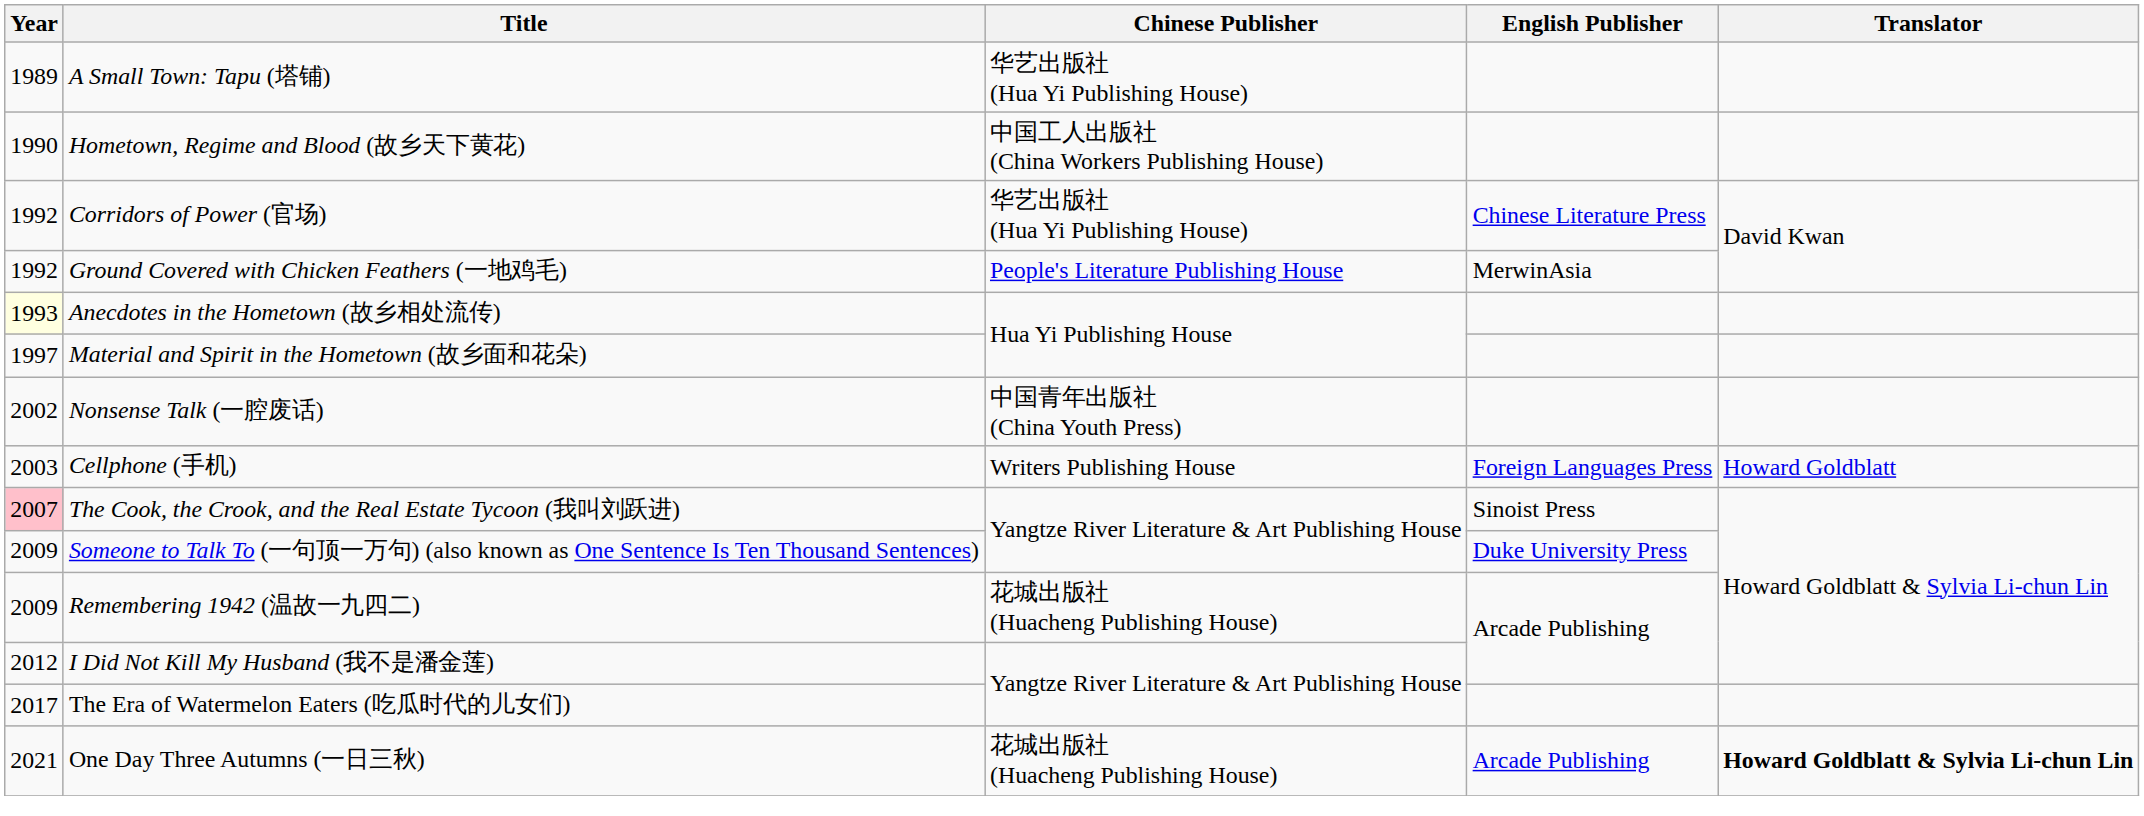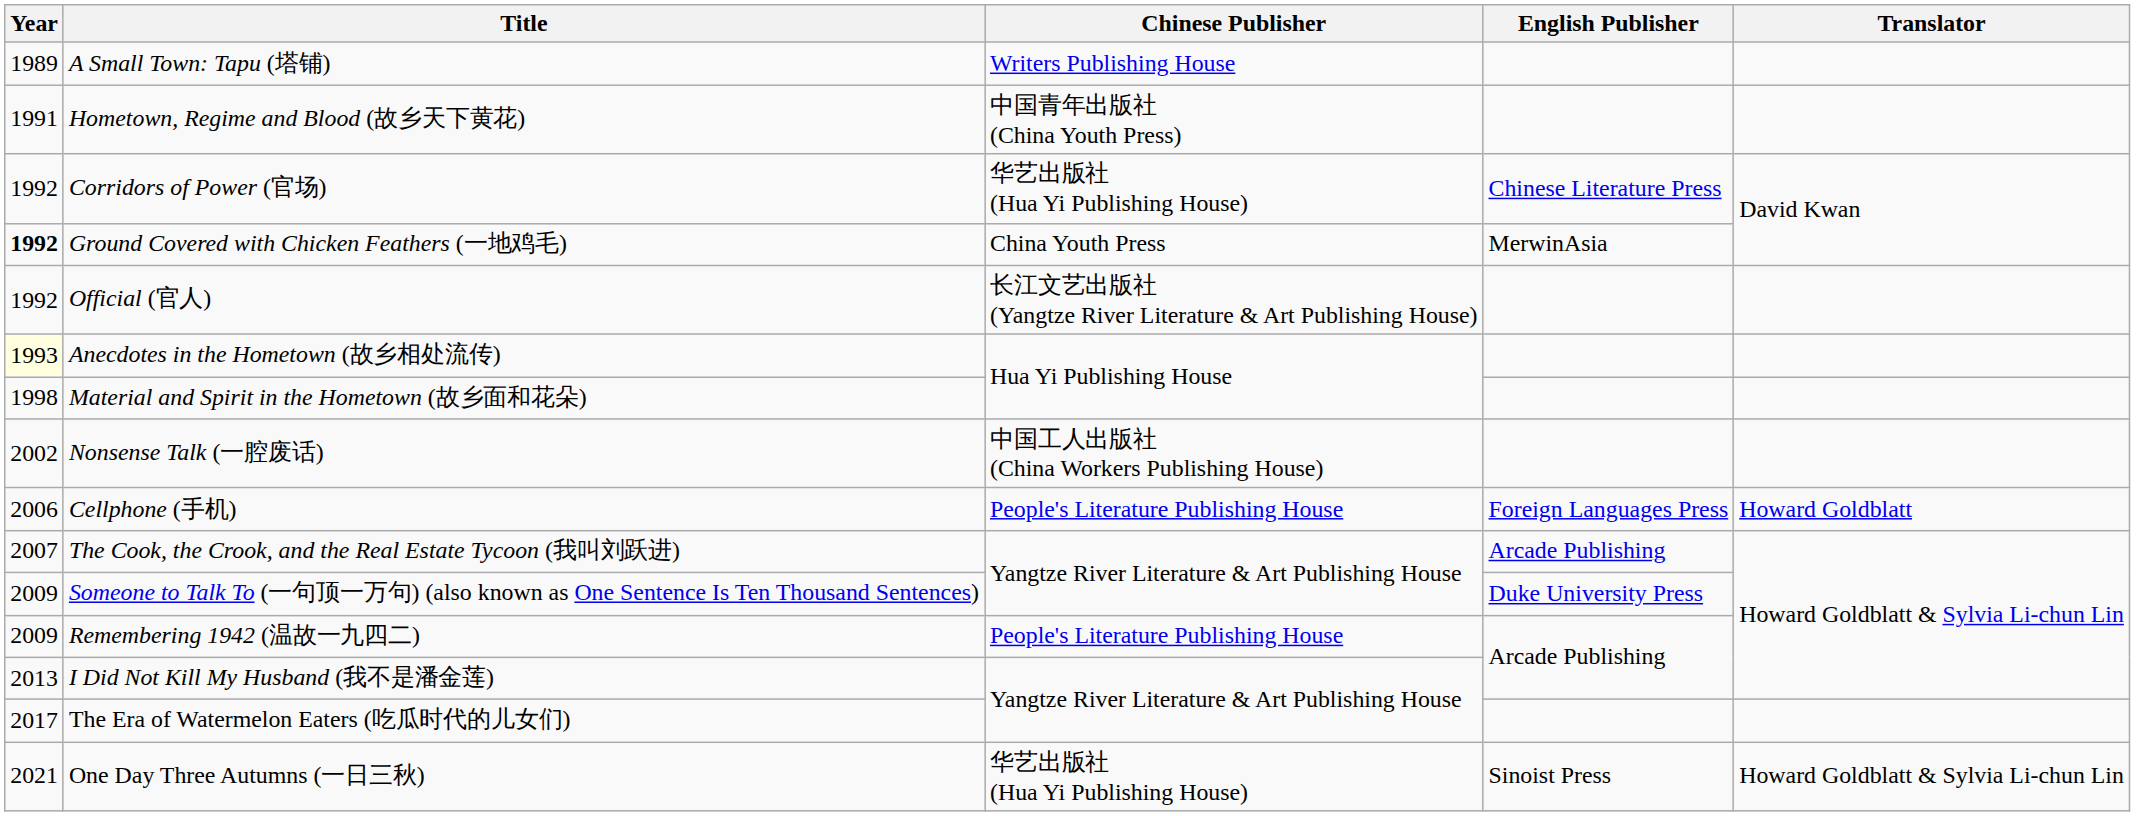A Small Town: Tapu (塔铺) | Chinese Publisher: 华艺出版社 (Hua Yi Publishing House) -> Writers Publishing House
Hometown, Regime and Blood (故乡天下黄花) | Year: 1990 -> 1991
Hometown, Regime and Blood (故乡天下黄花) | Chinese Publisher: 中国工人出版社 (China Workers Publishing House) -> 中国青年出版社 (China Youth Press)
Ground Covered with Chicken Feathers (一地鸡毛) | Year: normal -> bold
Ground Covered with Chicken Feathers (一地鸡毛) | Chinese Publisher: People's Literature Publishing House -> China Youth Press
+ row: 1992 | Official (官人) | 长江文艺出版社 (Yangtze River Literature & Art Publishing House)
Material and Spirit in the Hometown (故乡面和花朵) | Year: 1997 -> 1998
Nonsense Talk (一腔废话) | Chinese Publisher: 中国青年出版社 (China Youth Press) -> 中国工人出版社 (China Workers Publishing House)
Cellphone (手机) | Year: 2003 -> 2006
Cellphone (手机) | Chinese Publisher: Writers Publishing House -> People's Literature Publishing House
The Cook, the Crook, and the Real Estate Tycoon (我叫刘跃进) | Year: pink background -> no background
The Cook, the Crook, and the Real Estate Tycoon (我叫刘跃进) | English Publisher: Sinoist Press -> Arcade Publishing
Remembering 1942 (温故一九四二) | Chinese Publisher: 花城出版社 (Huacheng Publishing House) -> People's Literature Publishing House
I Did Not Kill My Husband (我不是潘金莲) | Year: 2012 -> 2013
One Day Three Autumns (一日三秋) | Chinese Publisher: 花城出版社 (Huacheng Publishing House) -> 华艺出版社 (Hua Yi Publishing House)
One Day Three Autumns (一日三秋) | English Publisher: Arcade Publishing -> Sinoist Press
One Day Three Autumns (一日三秋) | Translator: bold -> normal
